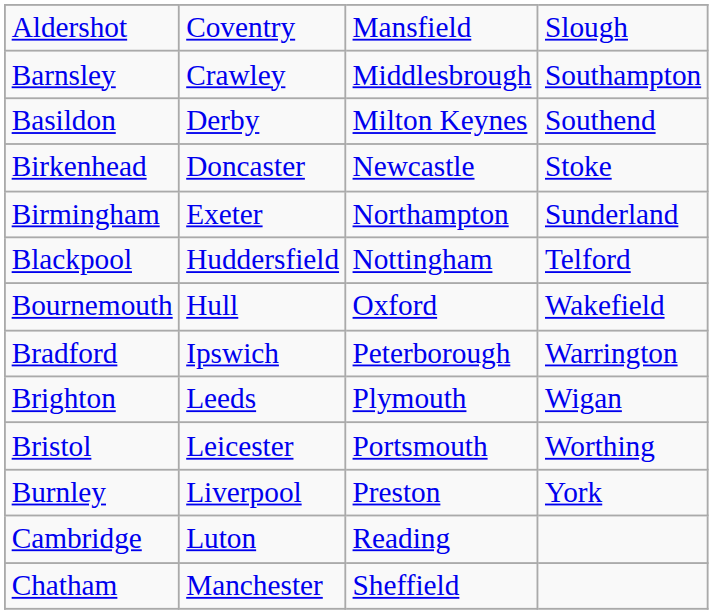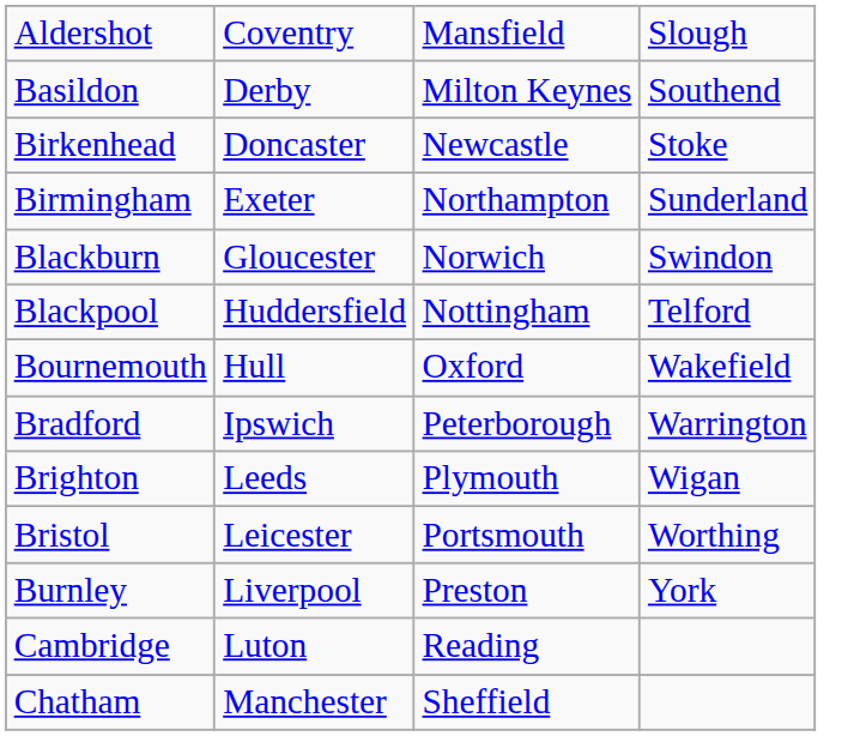- row: Barnsley | Crawley | Middlesbrough | Southampton
+ row: Blackburn | Gloucester | Norwich | Swindon
